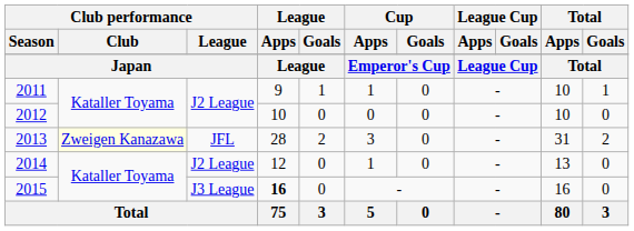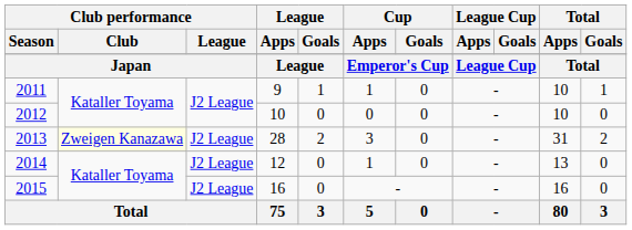2013 | Club performance / League: JFL -> J2 League
2015 | Club performance / League: J3 League -> J2 League
2015 | League / Apps: bold -> normal
